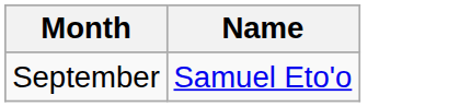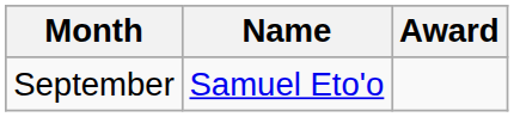+ column: Award
